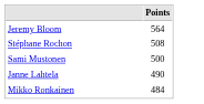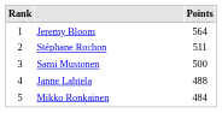+ column: Rank | 1 | 2 | 3 | 4 | 5
Stéphane Rochon | Points: 508 -> 511
Janne Lahtela | Points: 490 -> 488
